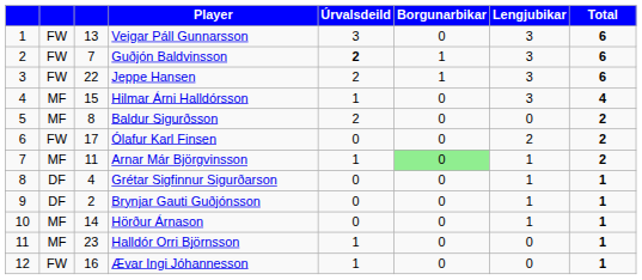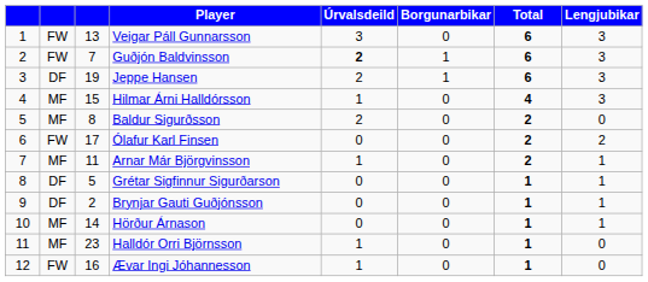columns swapped: Lengjubikar <-> Total
Jeppe Hansen | column 2: FW -> DF
Jeppe Hansen | column 3: 22 -> 19
Arnar Már Björgvinsson | Borgunarbikar: lightgreen background -> no background
Grétar Sigfinnur Sigurðarson | column 3: 4 -> 5
